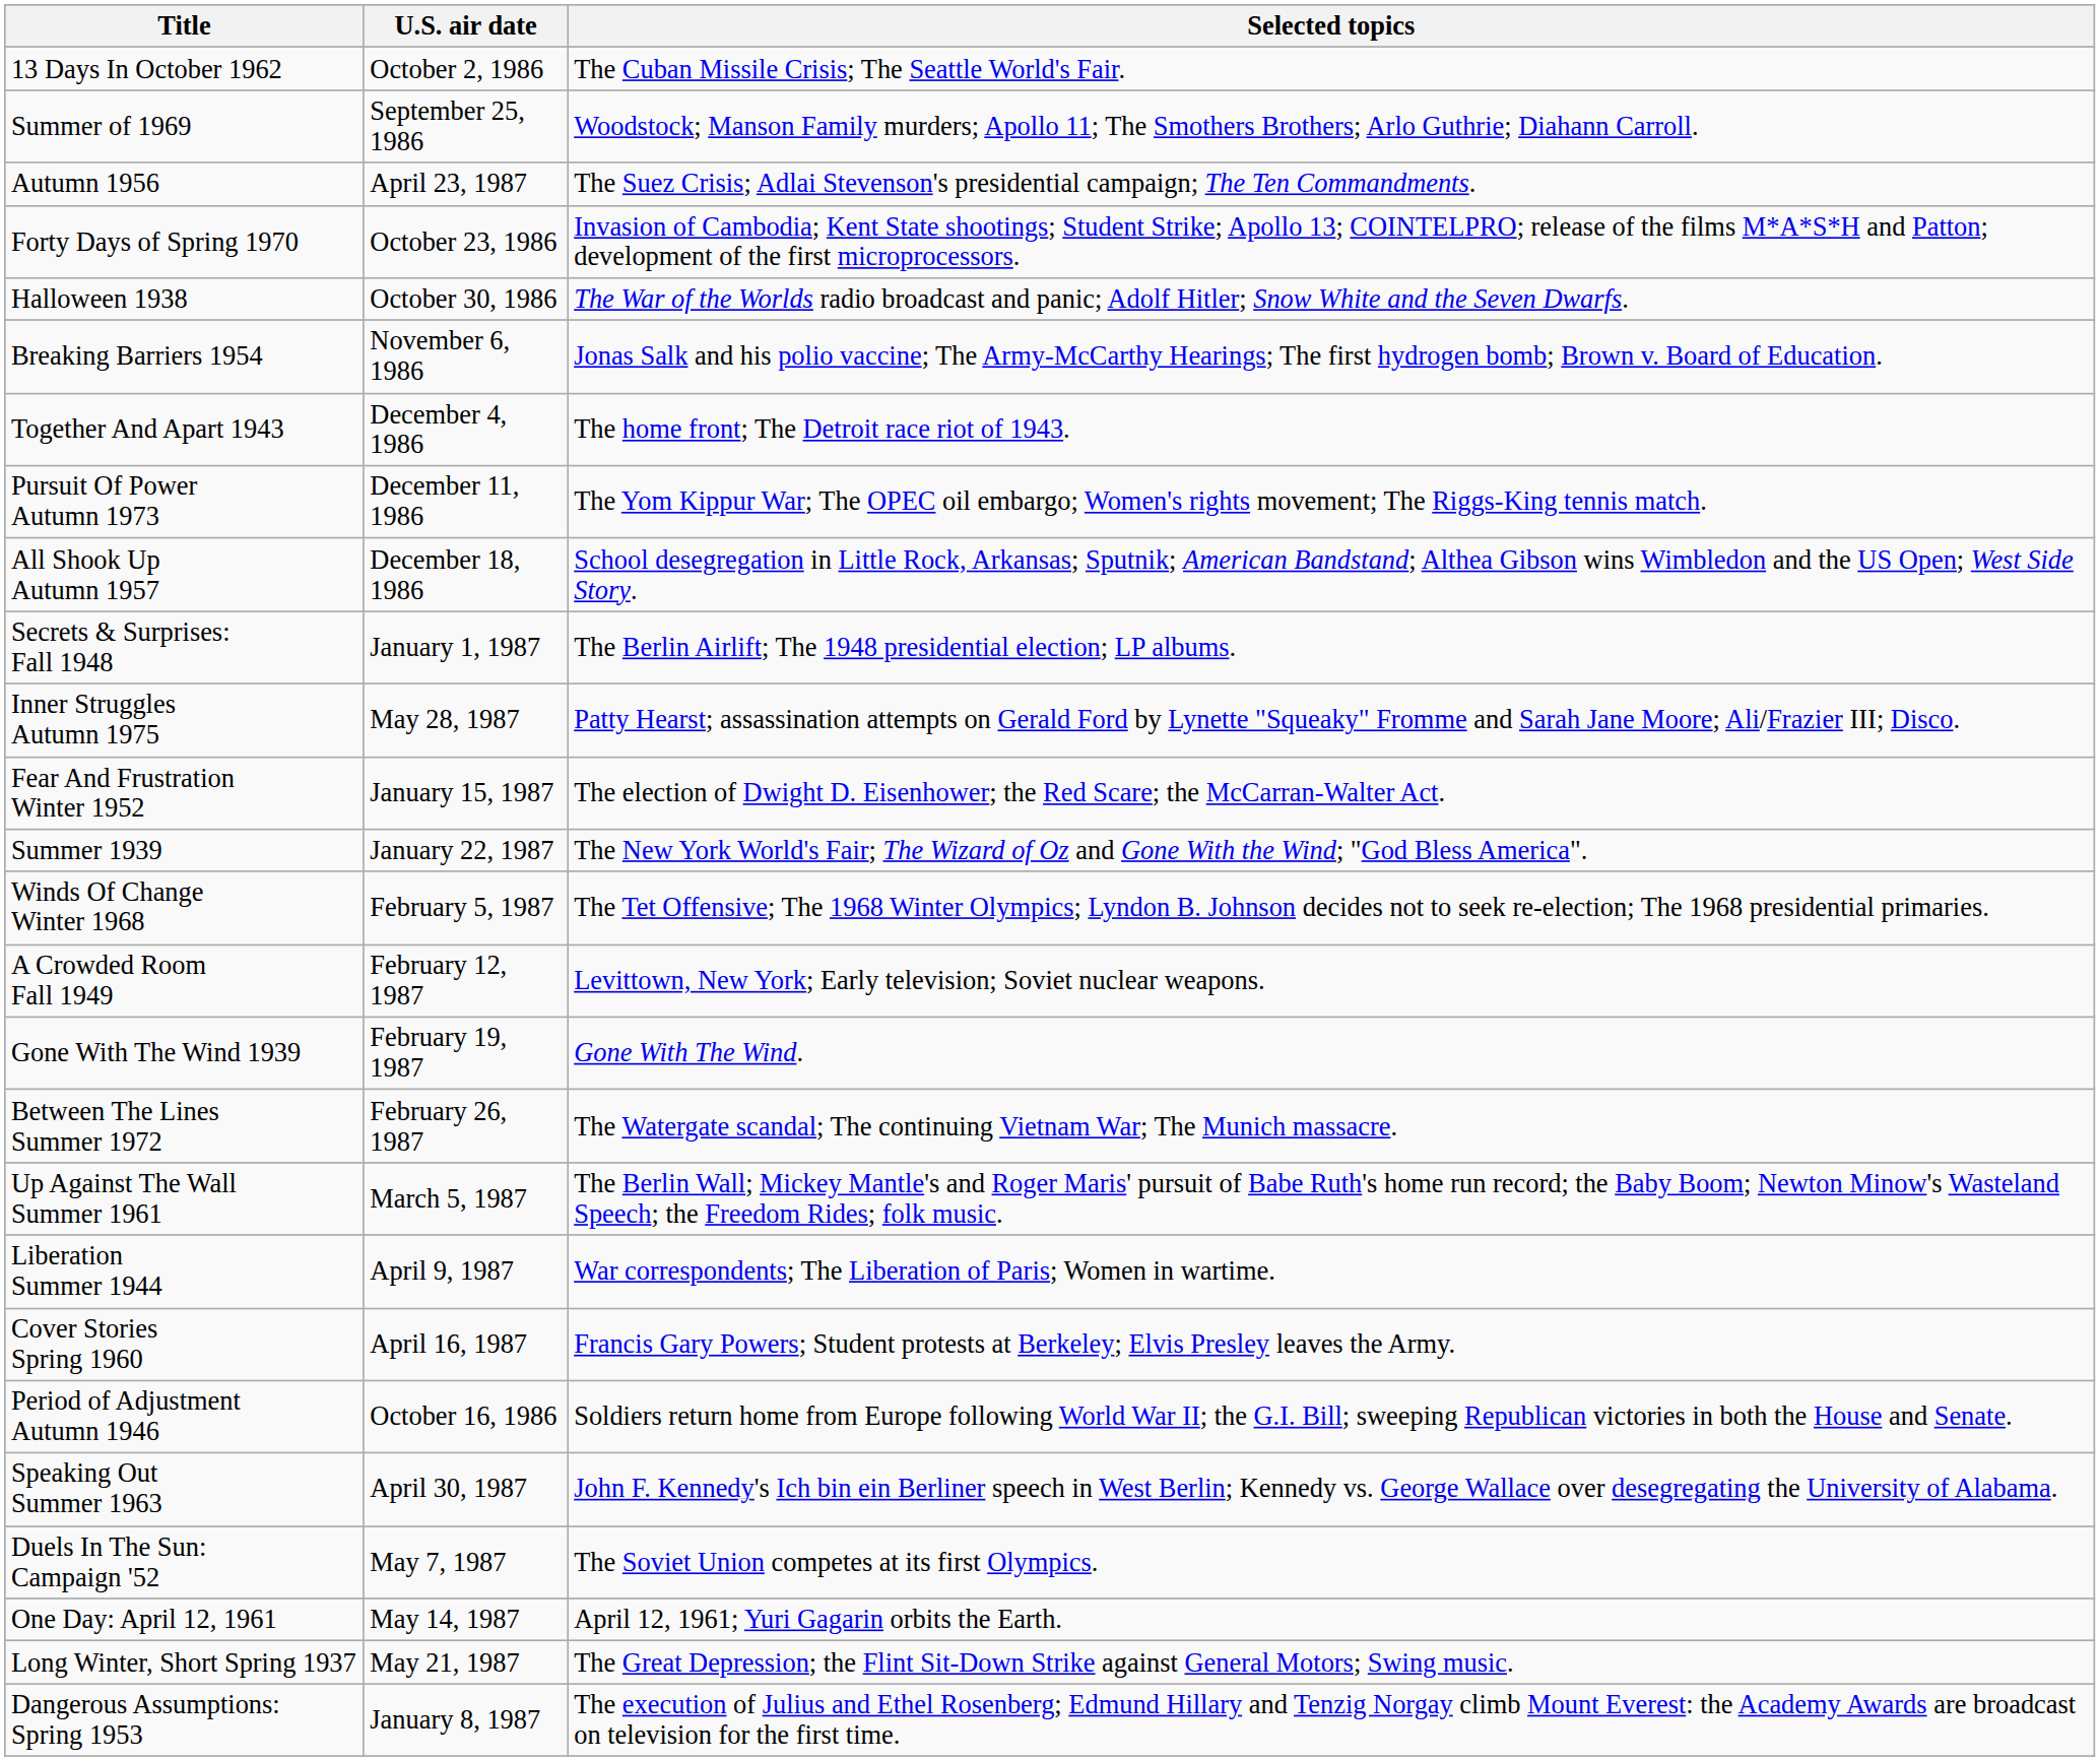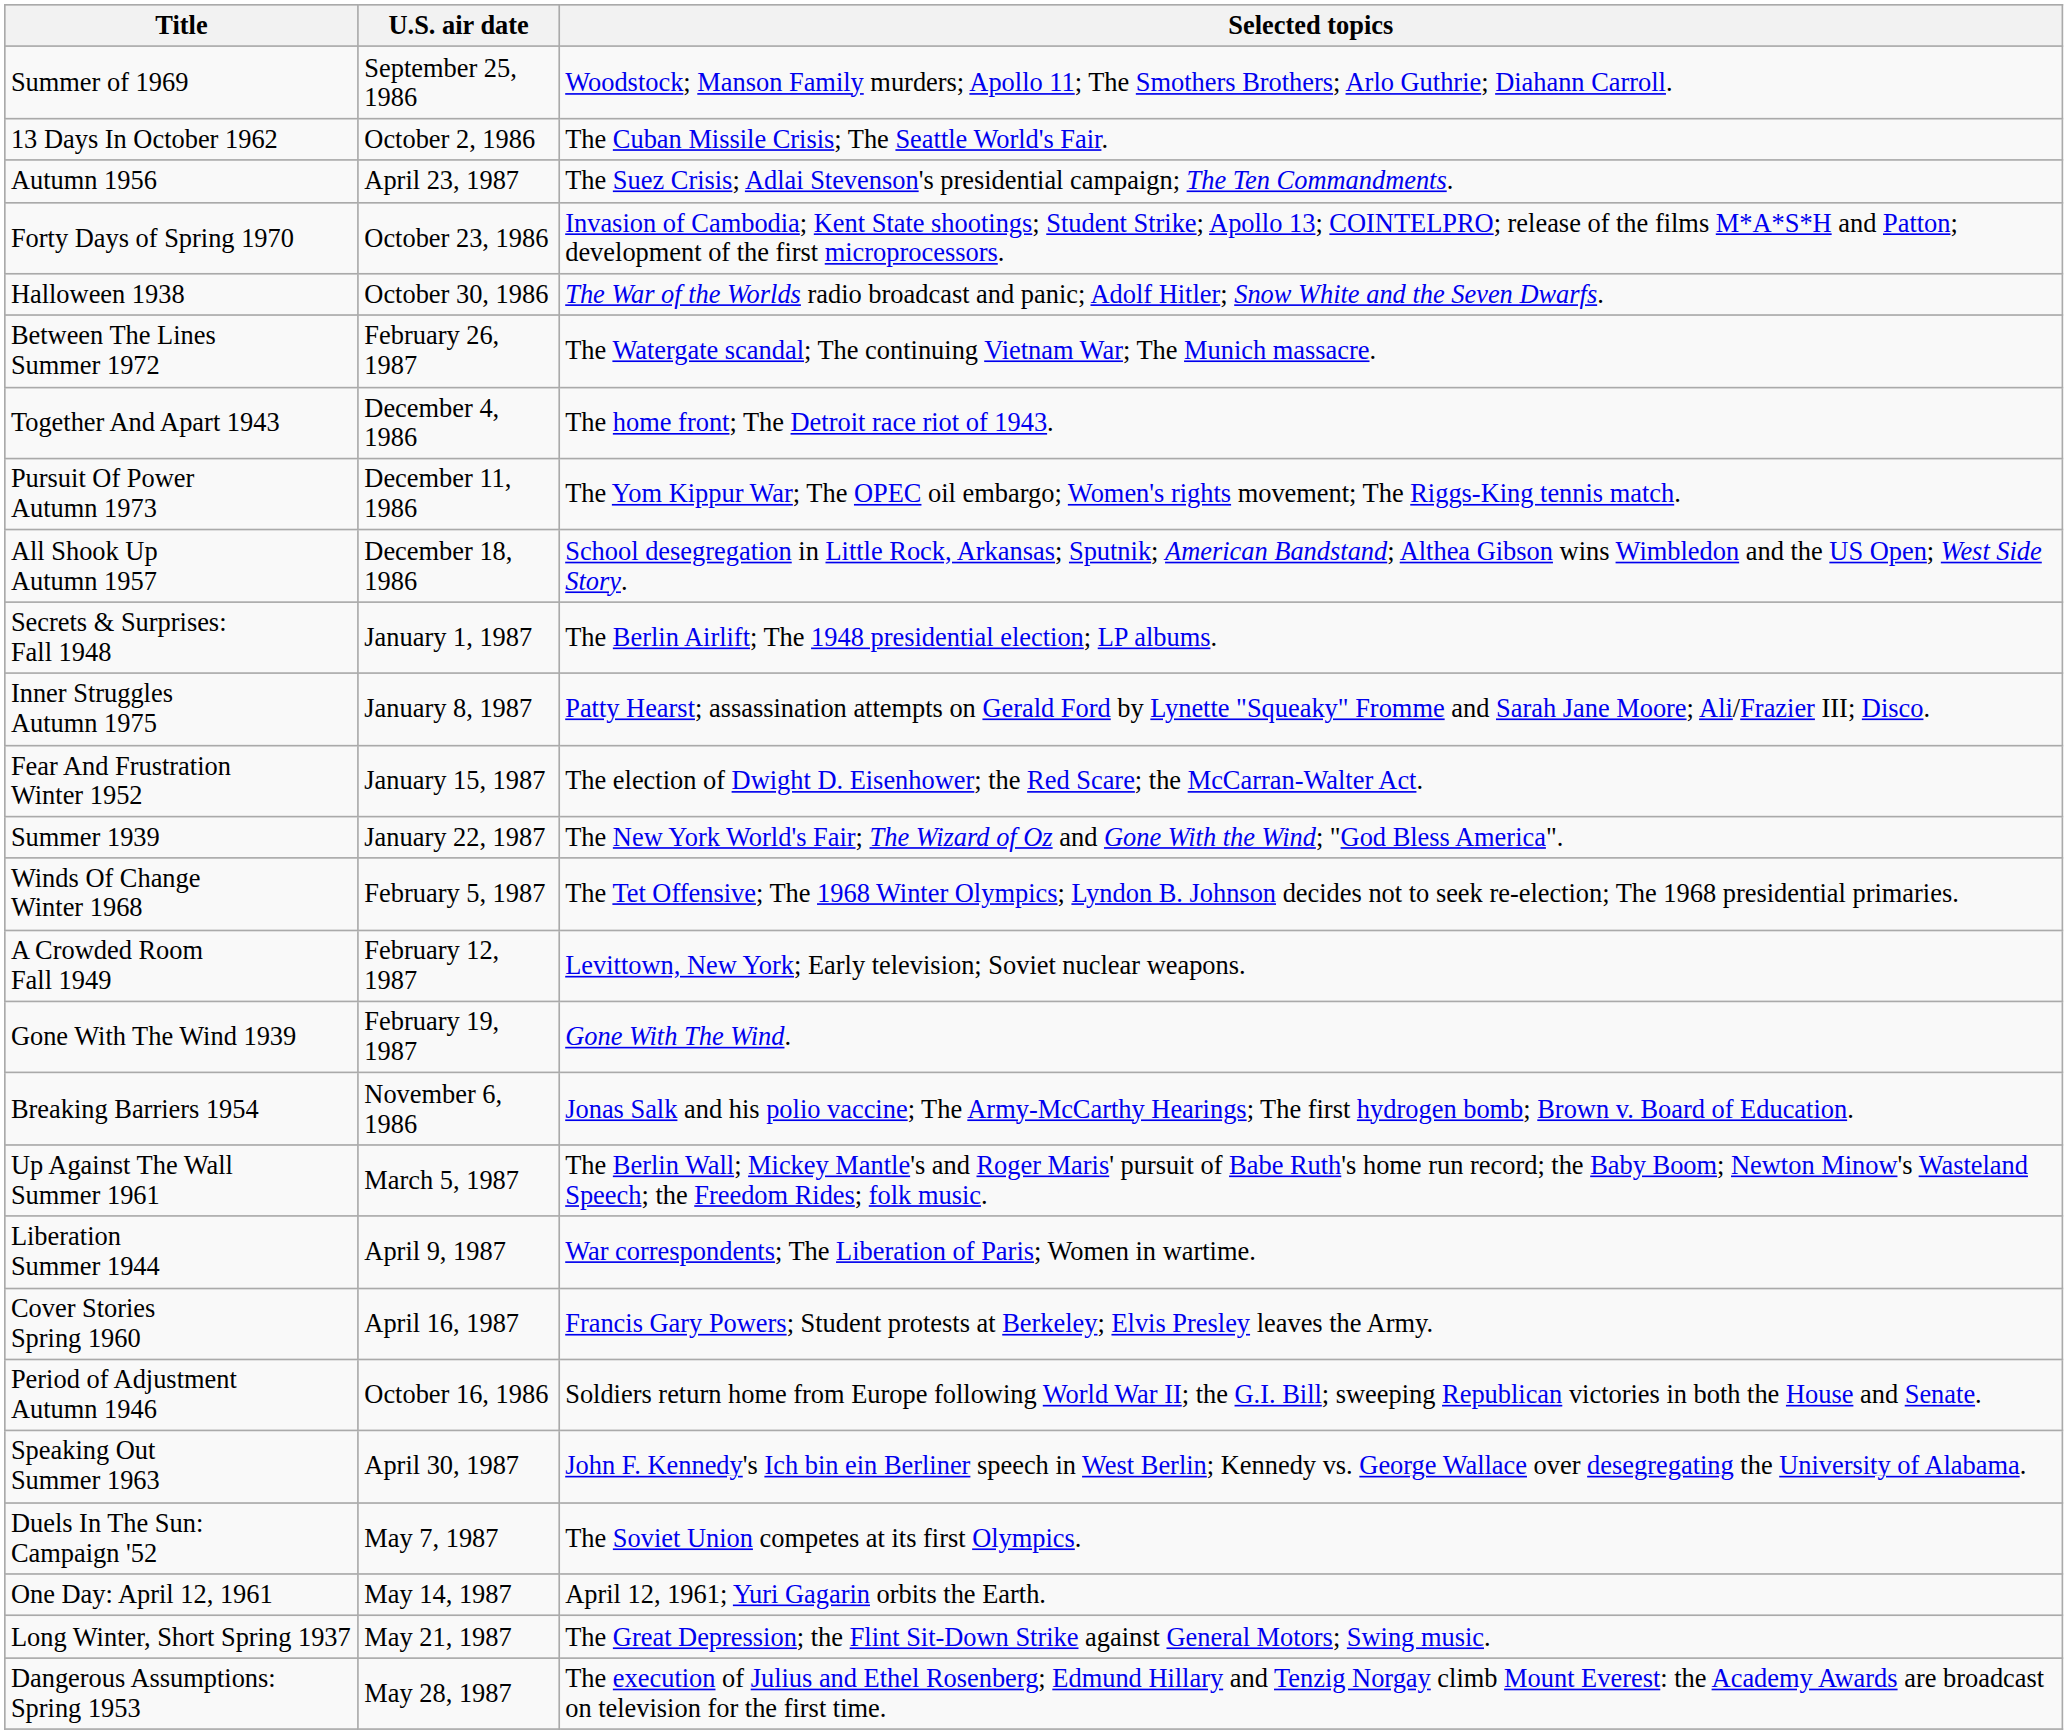rows swapped: Summer of 1969 <-> 13 Days In October 1962
rows swapped: Breaking Barriers 1954 <-> Between The Lines Summer 1972
Inner Struggles Autumn 1975 | U.S. air date: May 28, 1987 -> January 8, 1987
Dangerous Assumptions: Spring 1953 | U.S. air date: January 8, 1987 -> May 28, 1987
